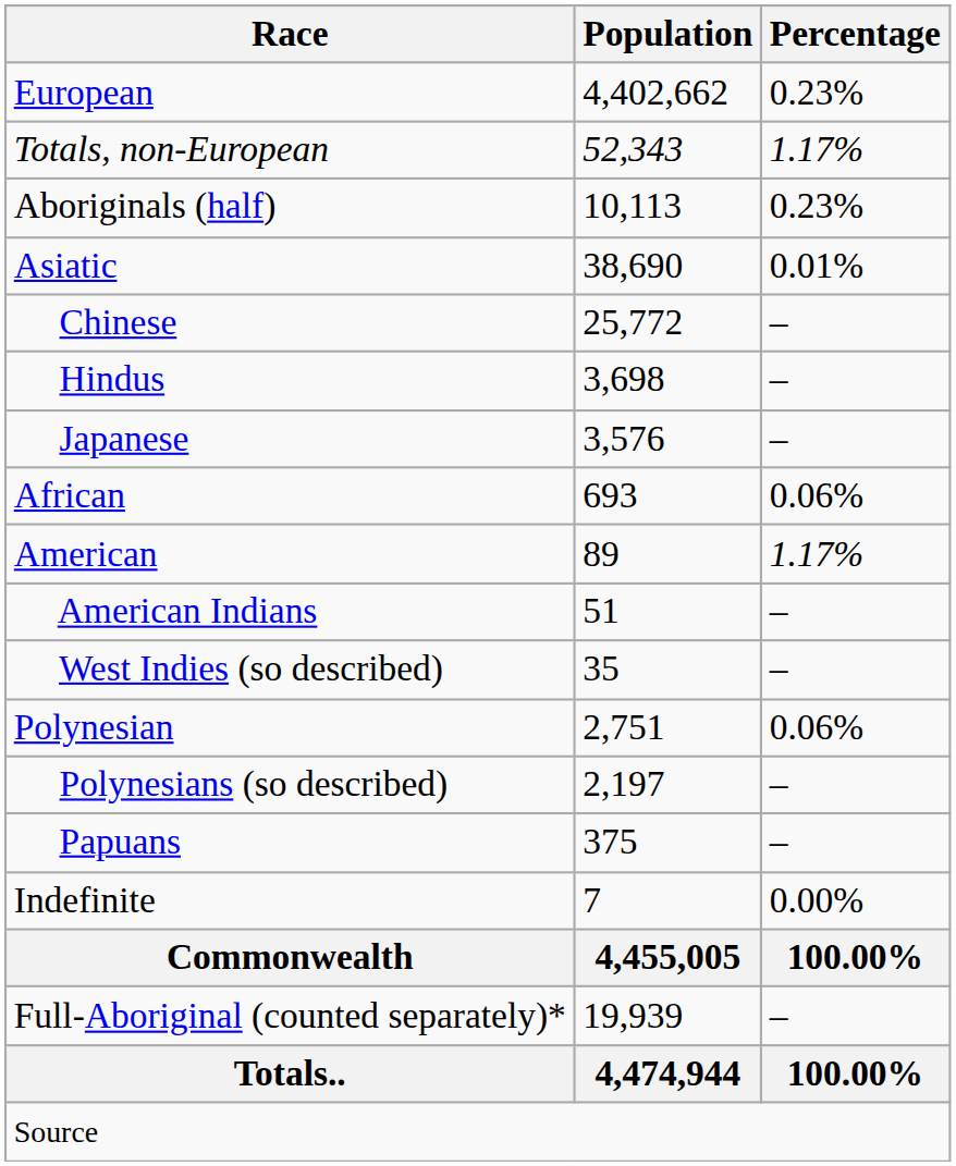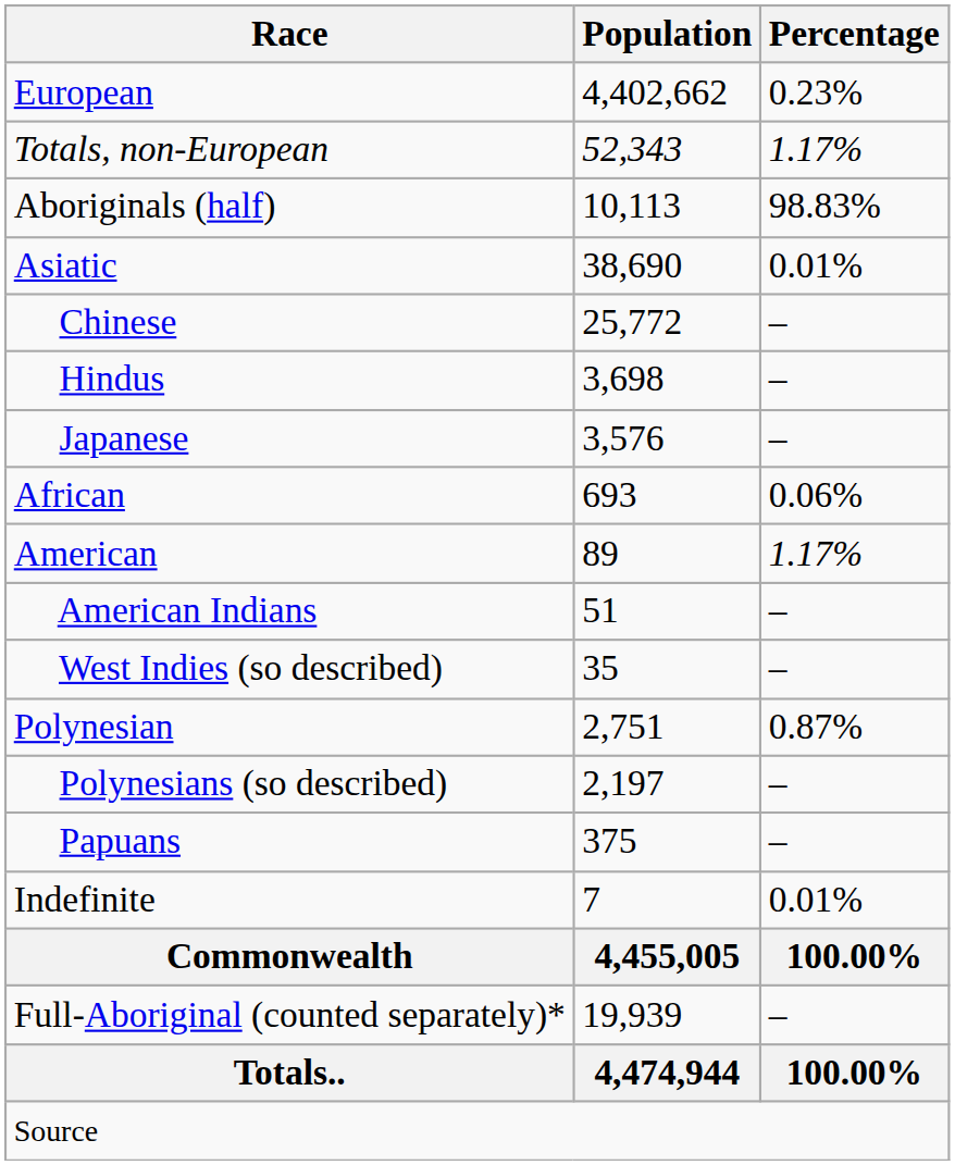Aboriginals (half) | Percentage: 0.23% -> 98.83%
Polynesian | Percentage: 0.06% -> 0.87%
Indefinite | Percentage: 0.00% -> 0.01%
